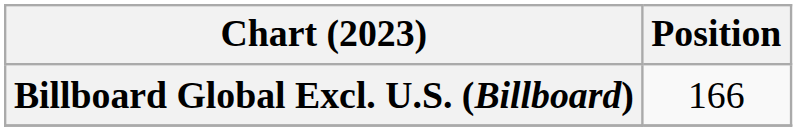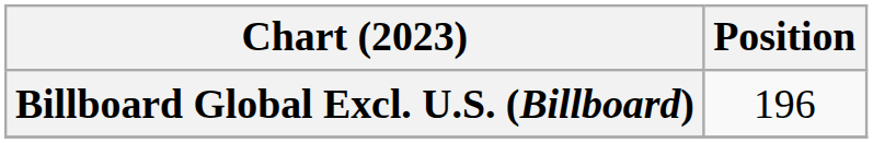Billboard Global Excl. U.S. (Billboard) | Position: 166 -> 196
